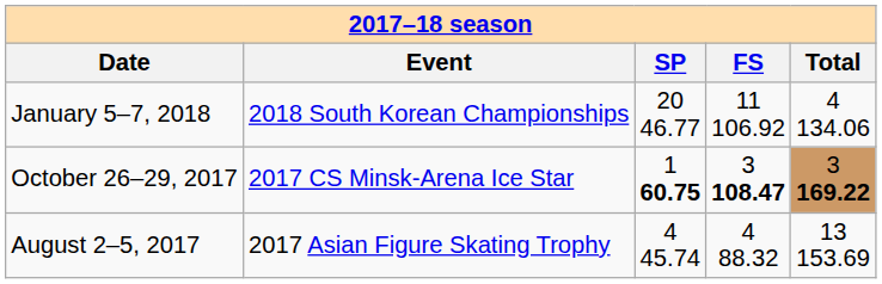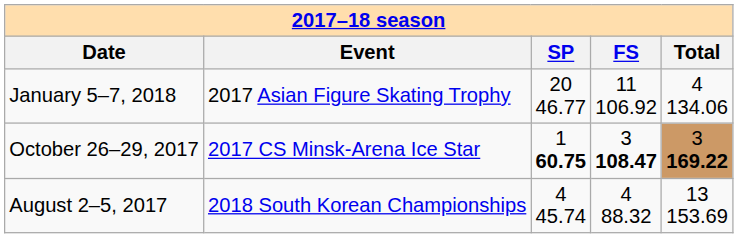January 5–7, 2018 | Event: 2018 South Korean Championships -> 2017 Asian Figure Skating Trophy
August 2–5, 2017 | Event: 2017 Asian Figure Skating Trophy -> 2018 South Korean Championships
